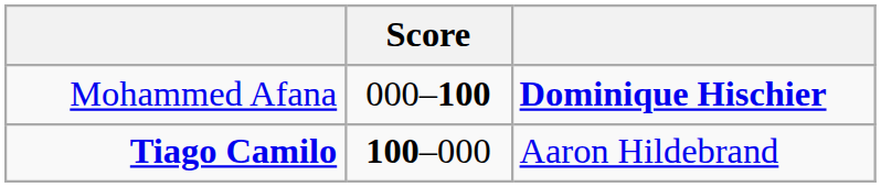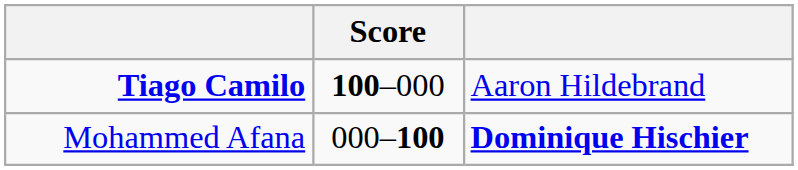rows swapped: Mohammed Afana <-> Tiago Camilo
